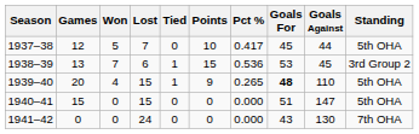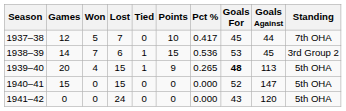1937–38 | Standing: 5th OHA -> 7th OHA
1938–39 | Games: 13 -> 14
1939–40 | Goals Against: 110 -> 113
1940–41 | Goals For: 51 -> 52
1941–42 | Goals Against: 130 -> 120
1941–42 | Standing: 7th OHA -> 5th OHA
